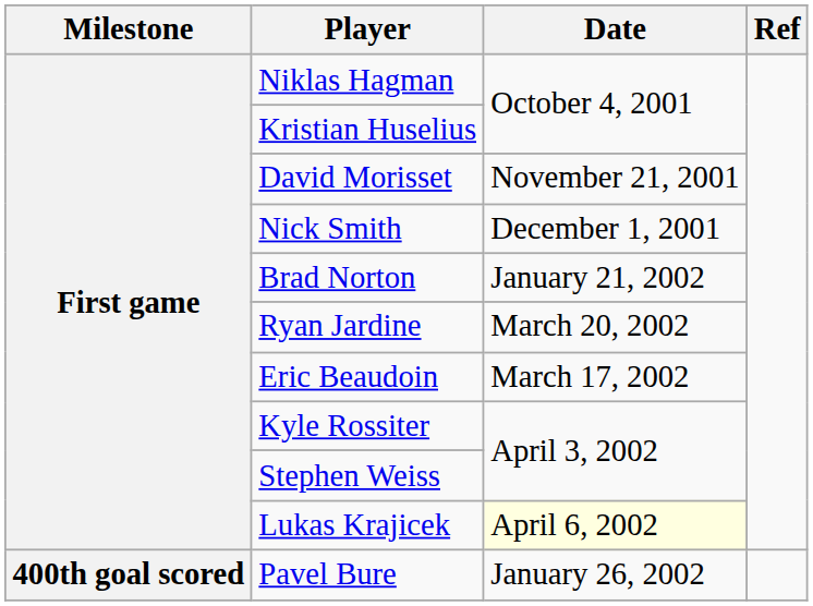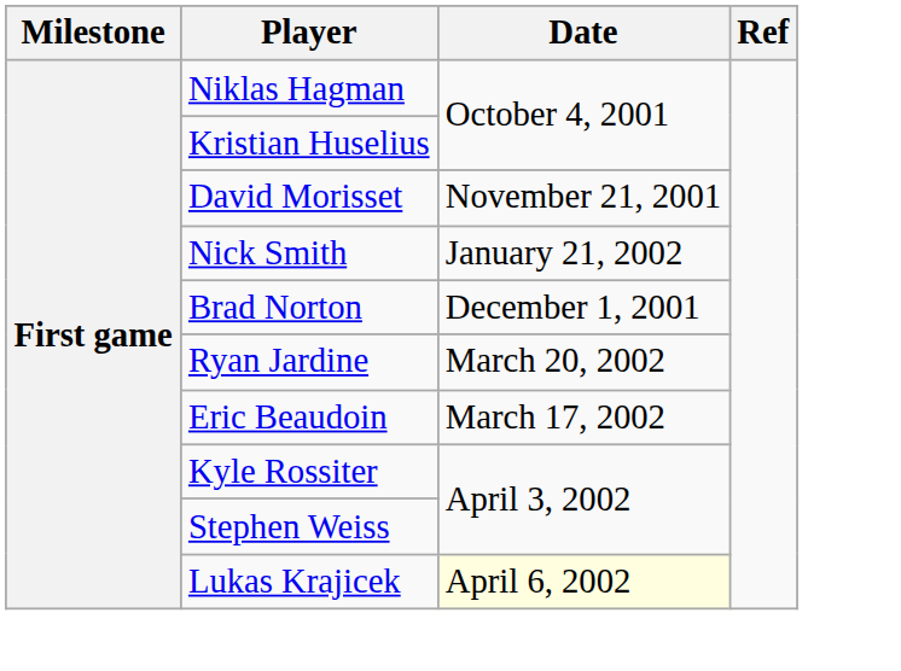Nick Smith | Date: December 1, 2001 -> January 21, 2002
Brad Norton | Date: January 21, 2002 -> December 1, 2001
- row: 400th goal scored | Pavel Bure | January 26, 2002
